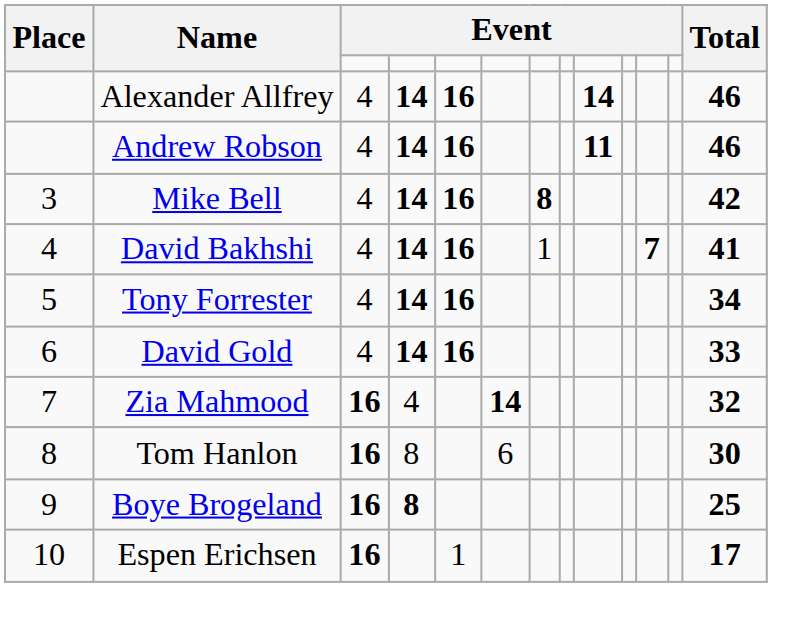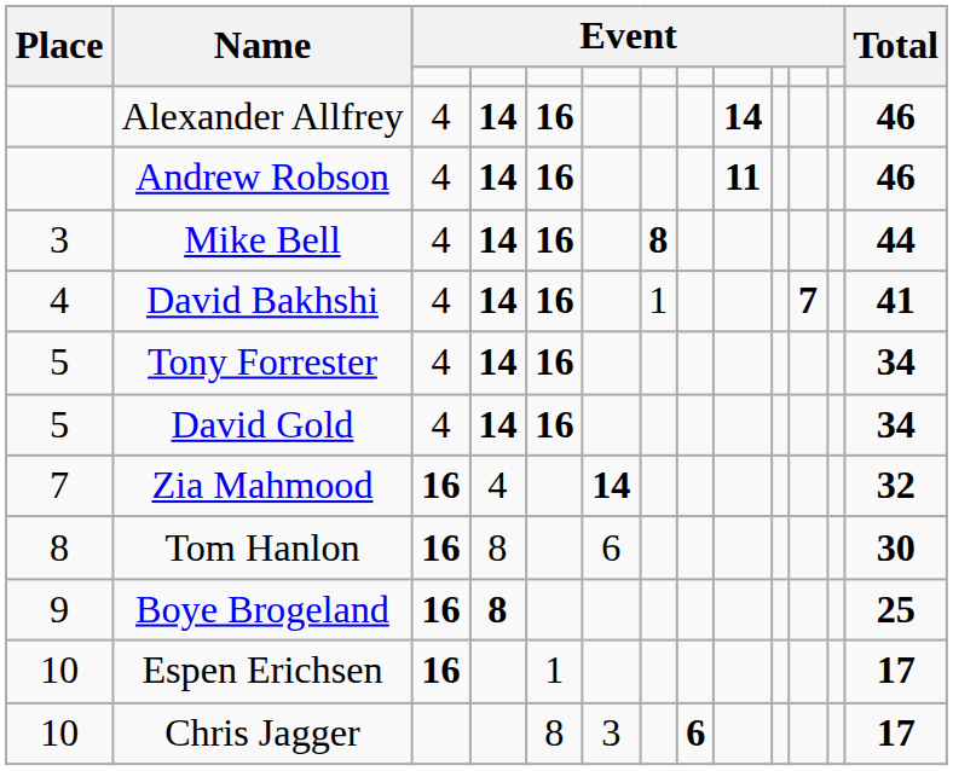Mike Bell | Total: 42 -> 44
David Gold | Place: 6 -> 5
David Gold | Total: 33 -> 34
+ row: 10 | Chris Jagger | 8 | 3 | 6 | 17
